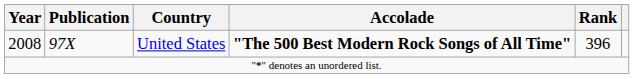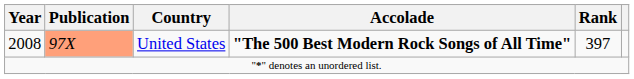2008 | Publication: no background -> lightsalmon background
2008 | Rank: 396 -> 397
